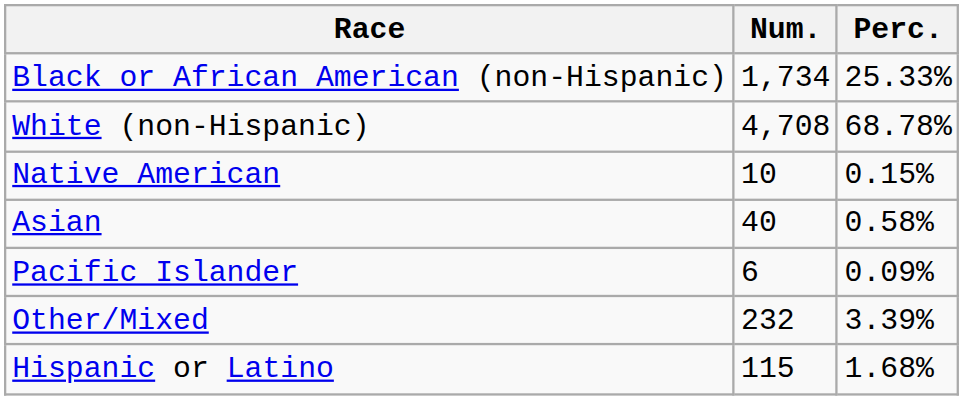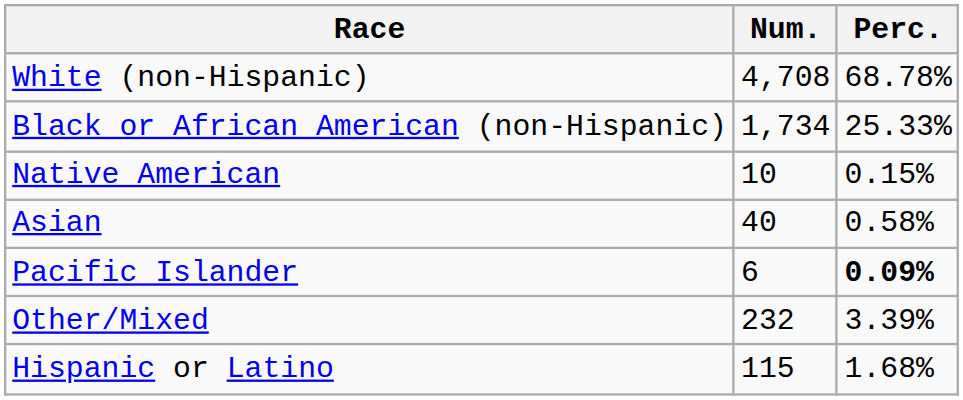rows swapped: White (non-Hispanic) <-> Black or African American (non-Hispanic)
Pacific Islander | Perc.: normal -> bold
